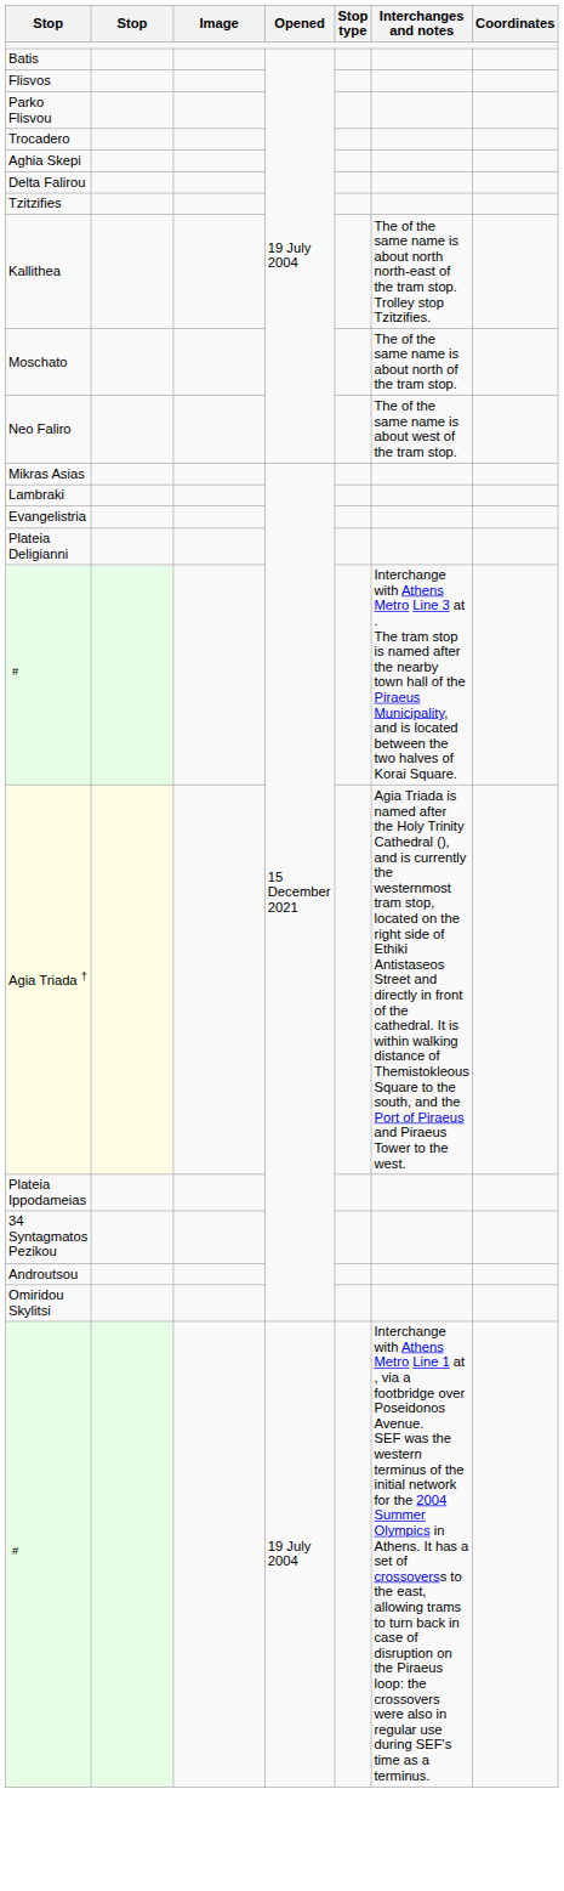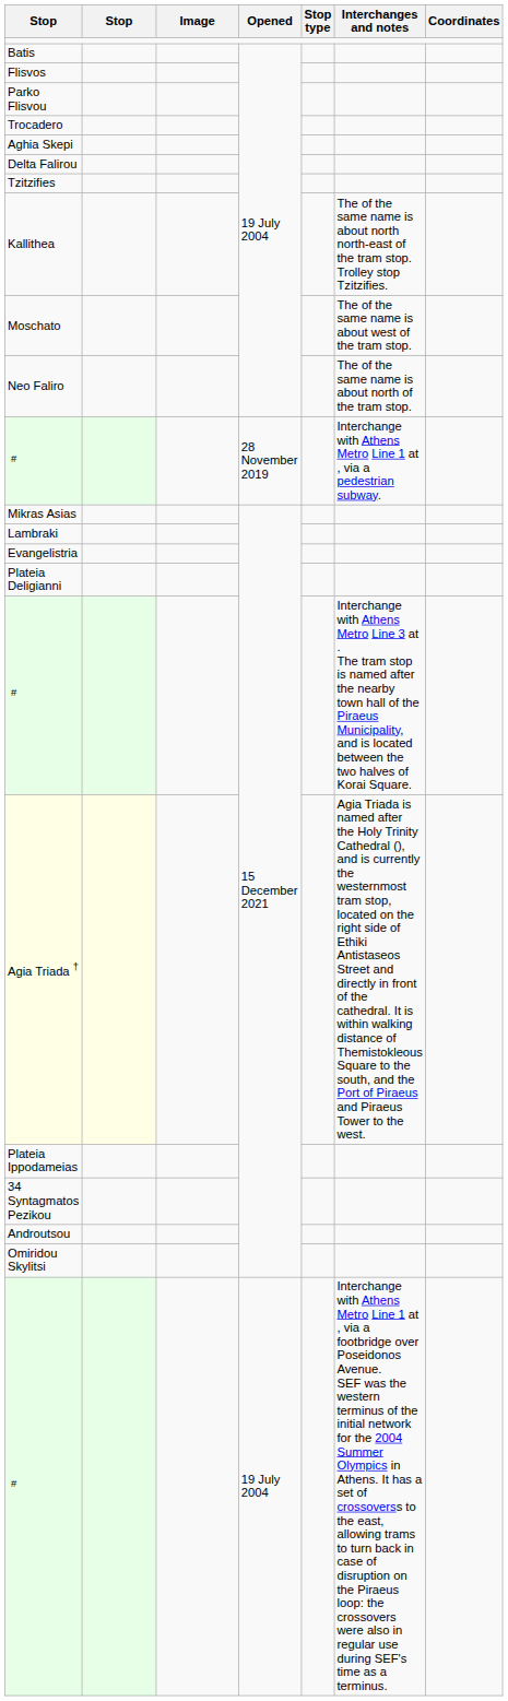Moschato | Interchanges and notes: The of the same name is about north of the tram stop. -> The of the same name is about west of the tram stop.
Neo Faliro | Interchanges and notes: The of the same name is about west of the tram stop. -> The of the same name is about north of the tram stop.
+ row: # | 28 November 2019 | Interchange with Athens Metro Line 1 at , via a pedestrian subway.
